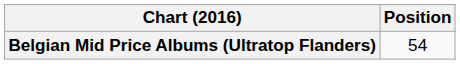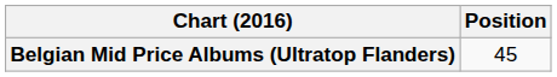Belgian Mid Price Albums (Ultratop Flanders) | Position: 54 -> 45
